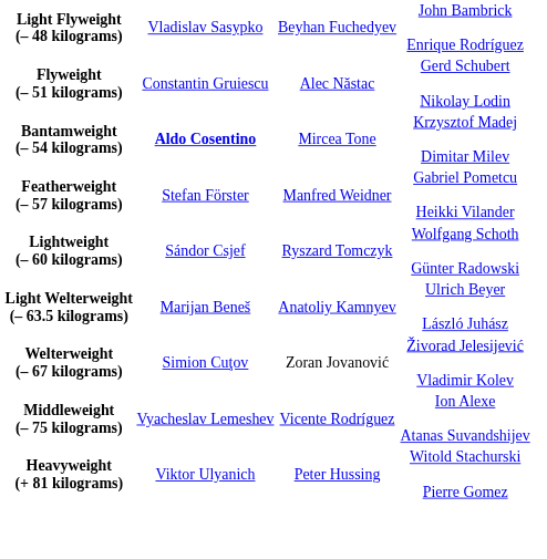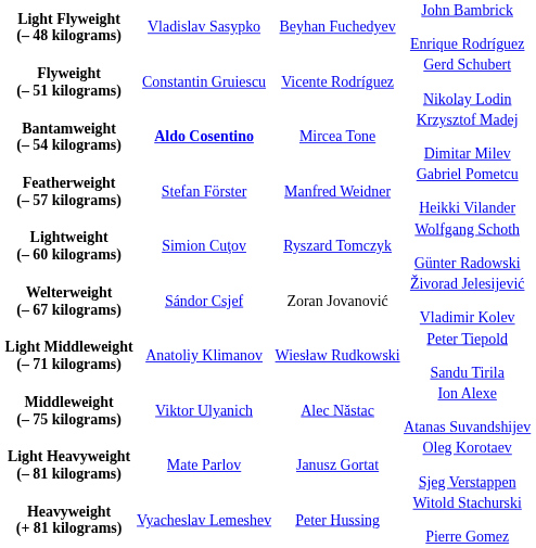Flyweight (– 51 kilograms) | column 3: Alec Năstac -> Vicente Rodríguez
Lightweight (– 60 kilograms) | column 2: Sándor Csjef -> Simion Cuţov
- row: Light Welterweight (– 63.5 kilograms) | Marijan Beneš | Anatoliy Kamnyev | Ulrich Beyer László Juhász
Welterweight (– 67 kilograms) | column 2: Simion Cuţov -> Sándor Csjef
+ row: Light Middleweight (– 71 kilograms) | Anatoliy Klimanov | Wiesław Rudkowski | Peter Tiepold Sandu Tirila
Middleweight (– 75 kilograms) | column 2: Vyacheslav Lemeshev -> Viktor Ulyanich
Middleweight (– 75 kilograms) | column 3: Vicente Rodríguez -> Alec Năstac
+ row: Light Heavyweight (– 81 kilograms) | Mate Parlov | Janusz Gortat | Oleg Korotaev Sjeg Verstappen
Heavyweight (+ 81 kilograms) | column 2: Viktor Ulyanich -> Vyacheslav Lemeshev
